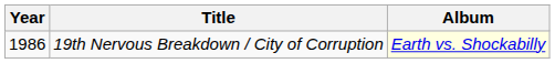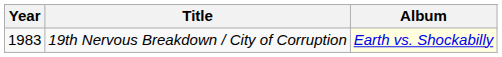19th Nervous Breakdown / City of Corruption | Year: 1986 -> 1983
